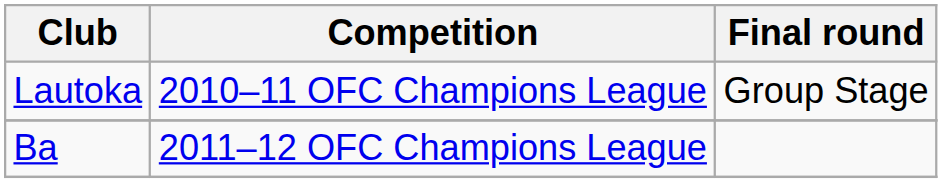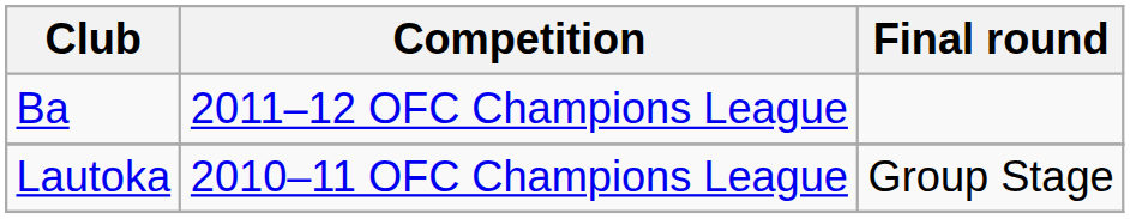rows swapped: Lautoka <-> Ba
